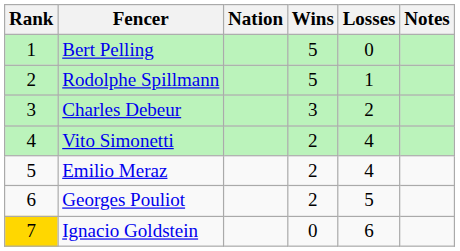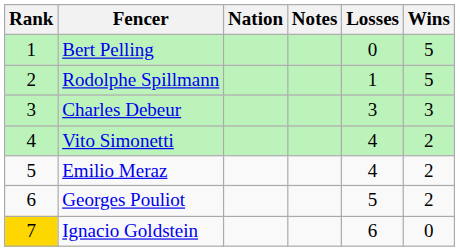columns swapped: Wins <-> Notes
Charles Debeur | Losses: 2 -> 3
